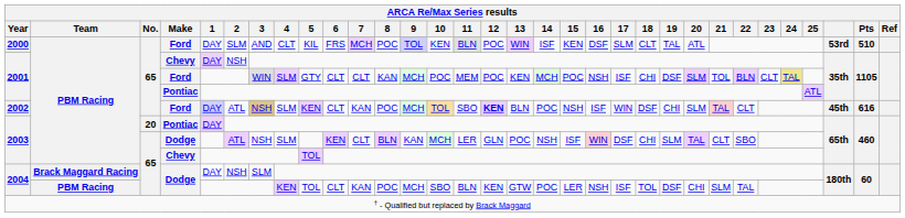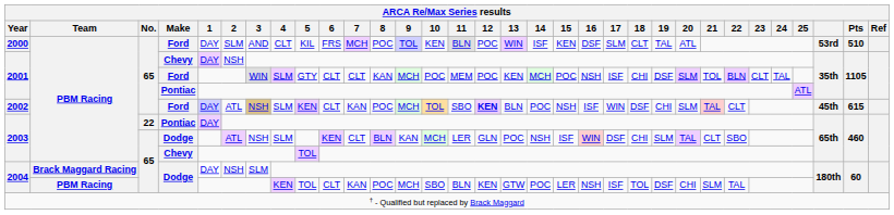2001 / Ford | 24: khaki background -> no background
2002 | Pts: 616 -> 615
2003 / Pontiac | No.: 20 -> 22
